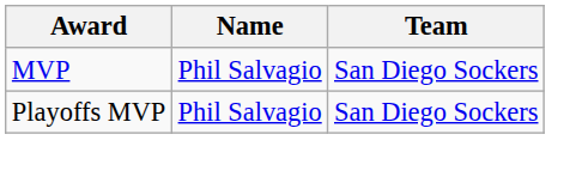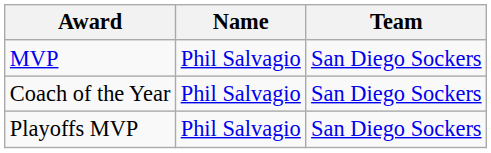+ row: Coach of the Year | Phil Salvagio | San Diego Sockers
